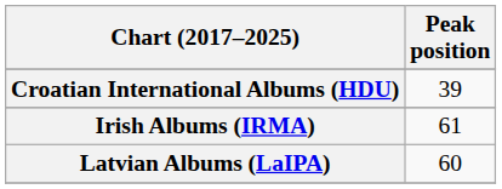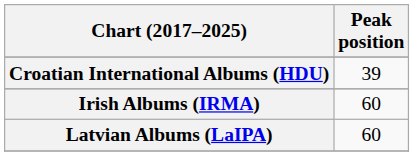Irish Albums (IRMA) | Peak position: 61 -> 60
